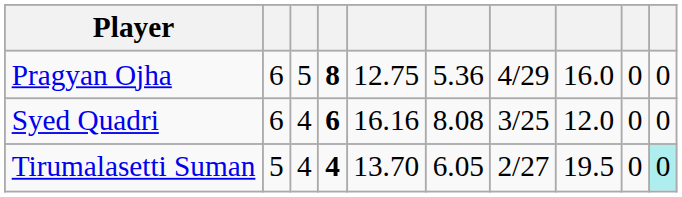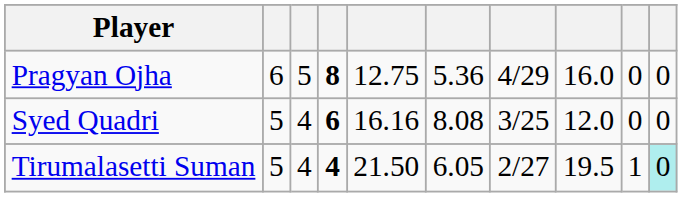Syed Quadri | column 2: 6 -> 5
Tirumalasetti Suman | column 5: 13.70 -> 21.50
Tirumalasetti Suman | column 9: 0 -> 1
